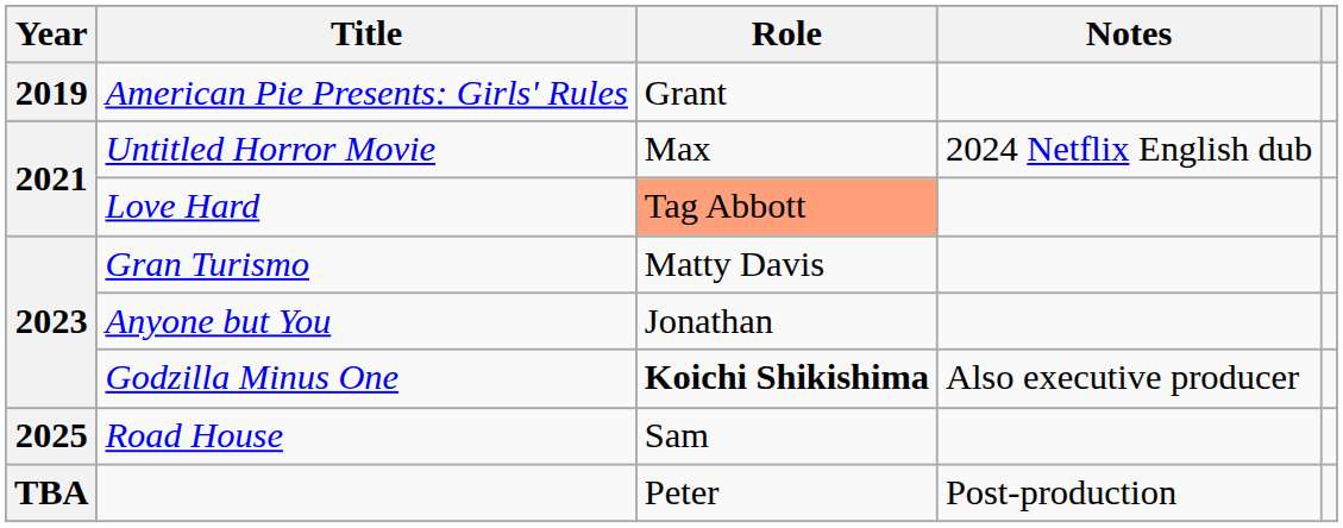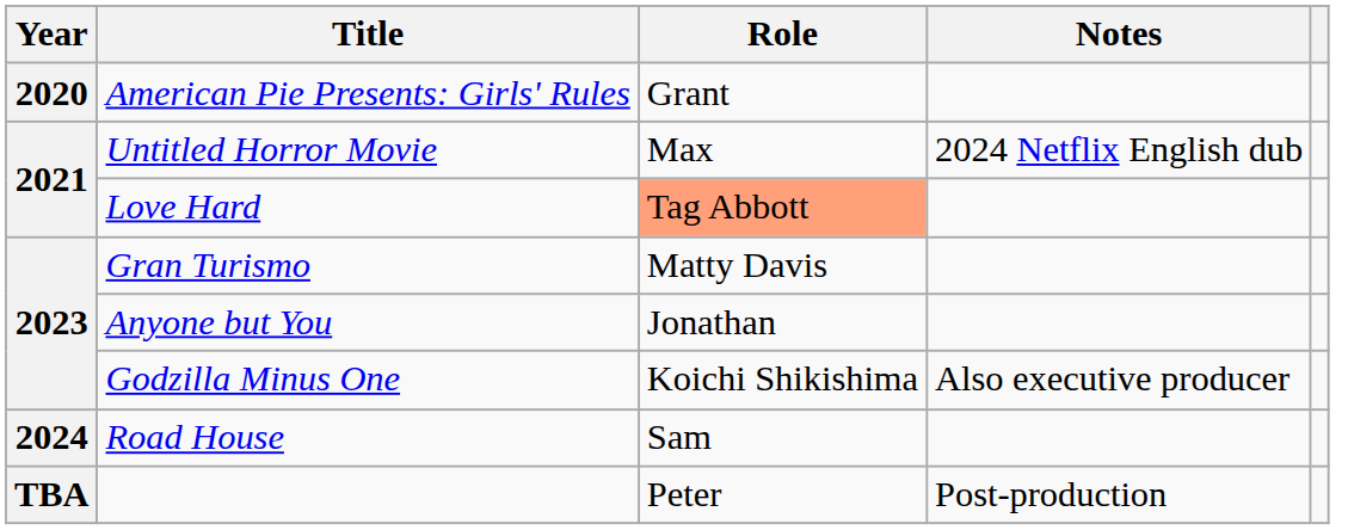American Pie Presents: Girls' Rules | Year: 2019 -> 2020
Godzilla Minus One | Role: bold -> normal
Road House | Year: 2025 -> 2024
